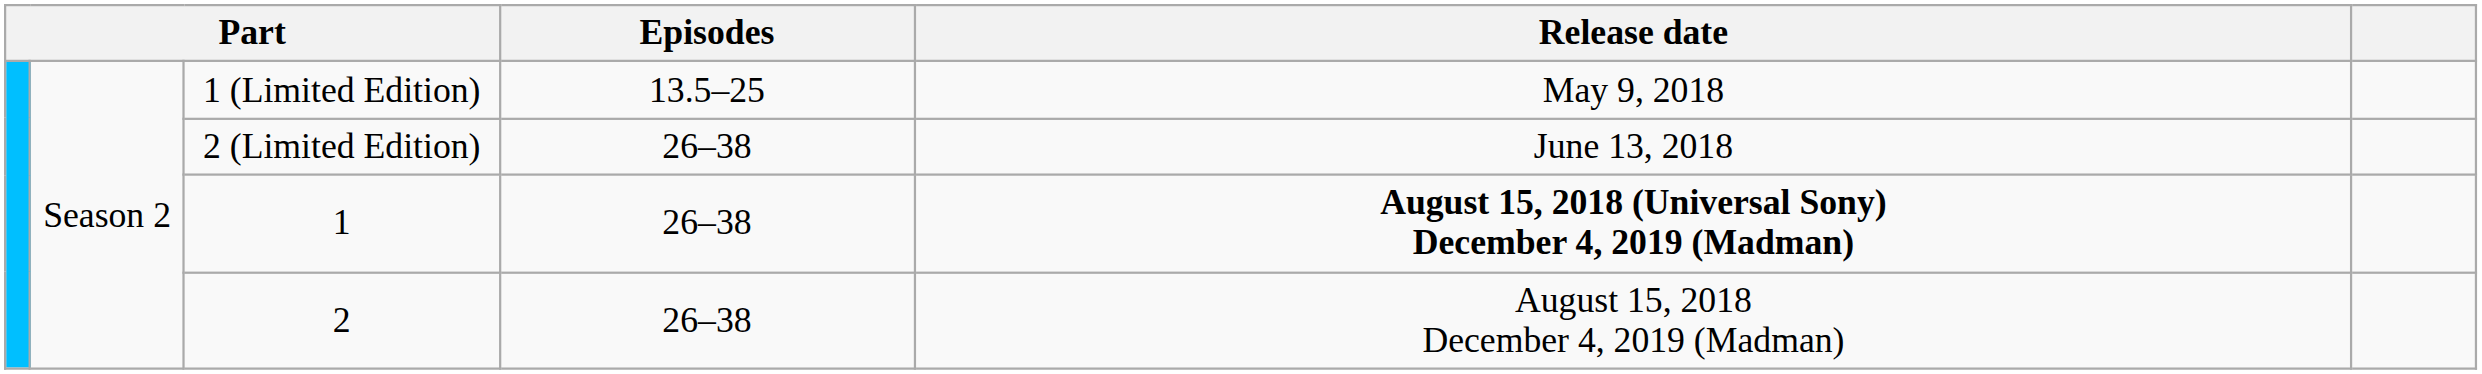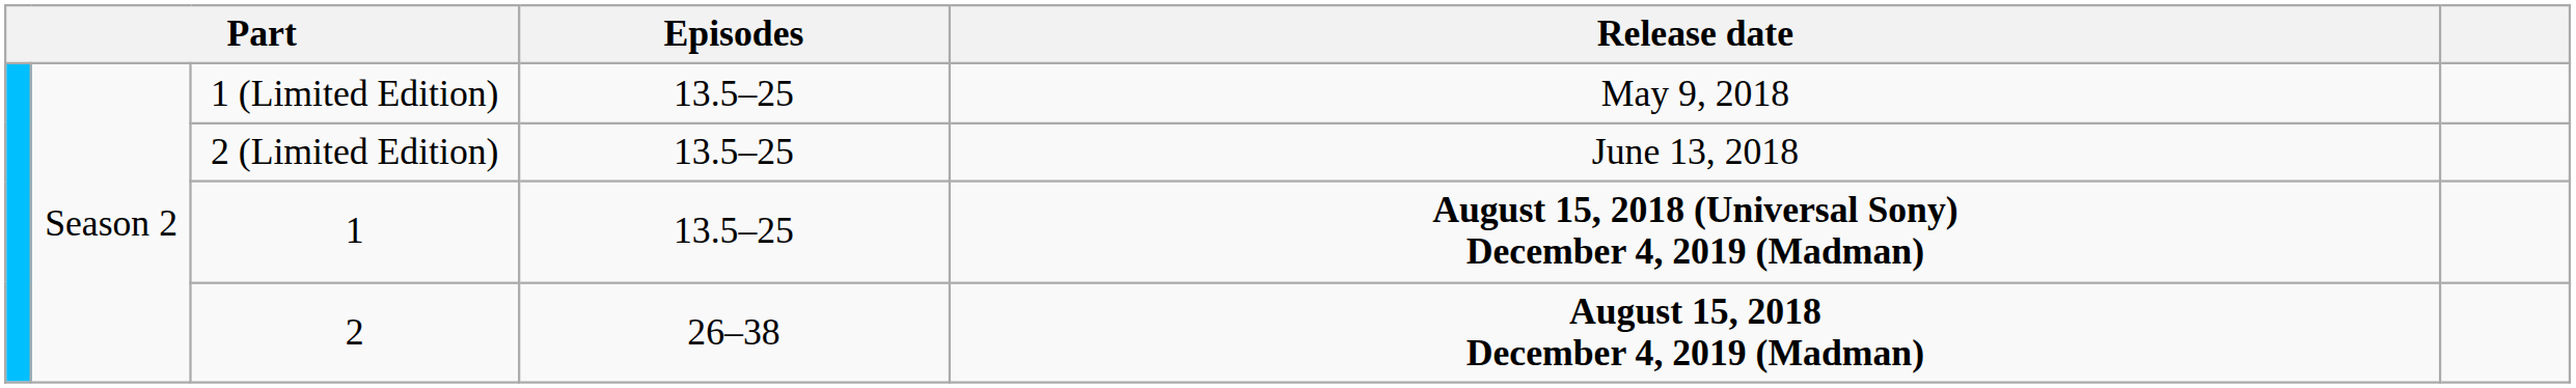2 (Limited Edition) | Episodes: 26–38 -> 13.5–25
1 | Episodes: 26–38 -> 13.5–25
2 | Release date: normal -> bold
